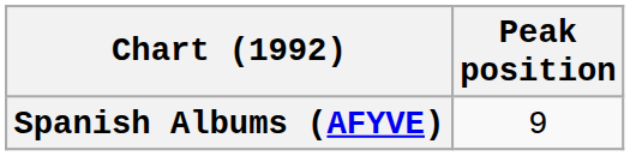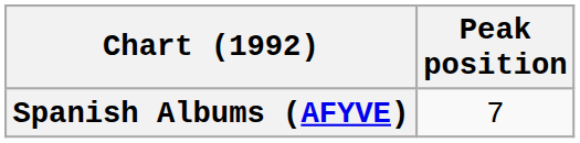Spanish Albums (AFYVE) | Peak position: 9 -> 7
